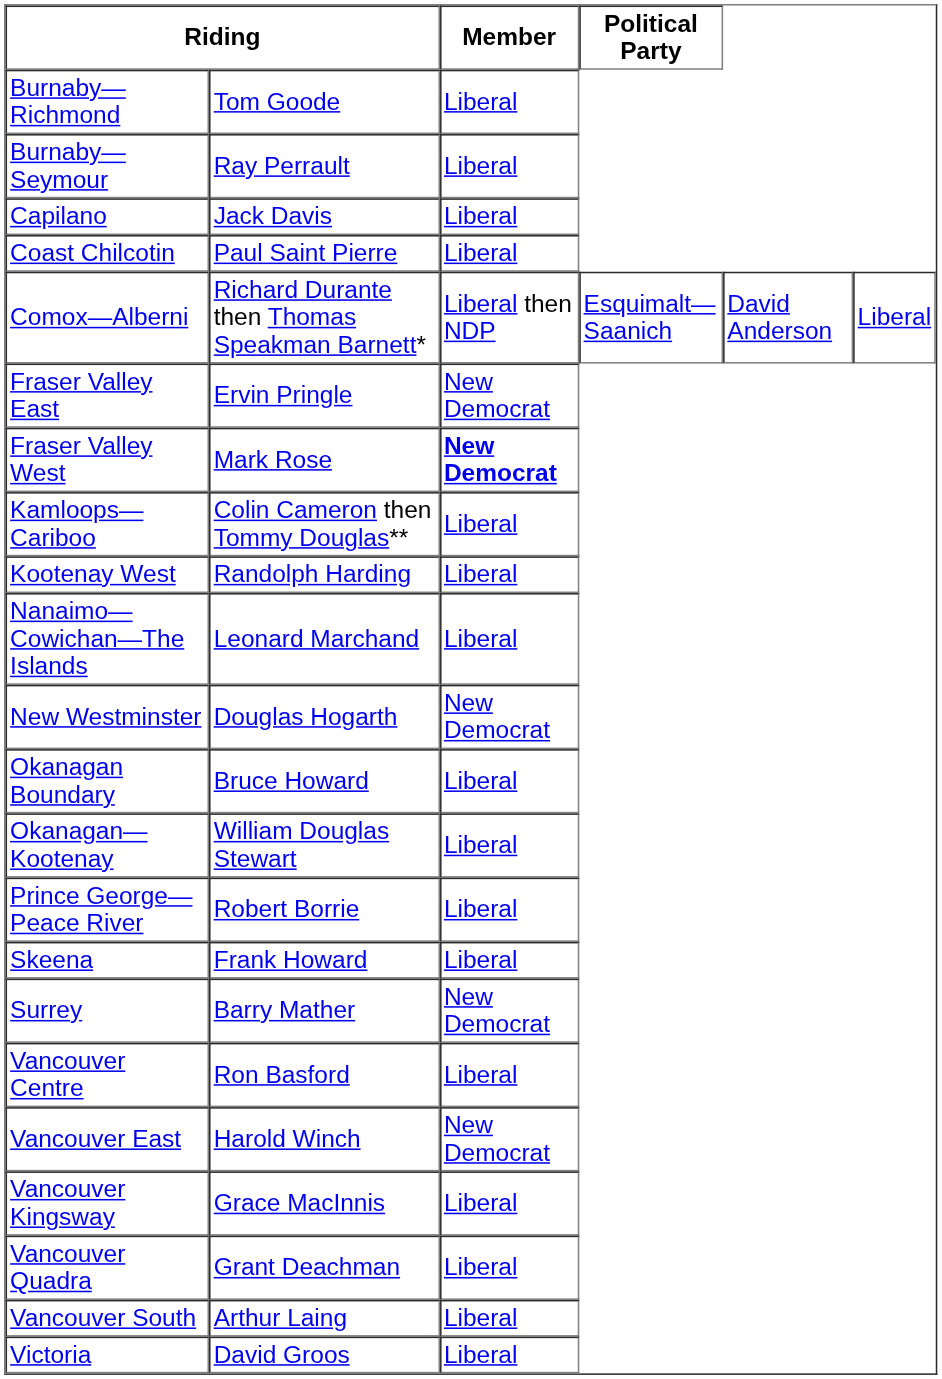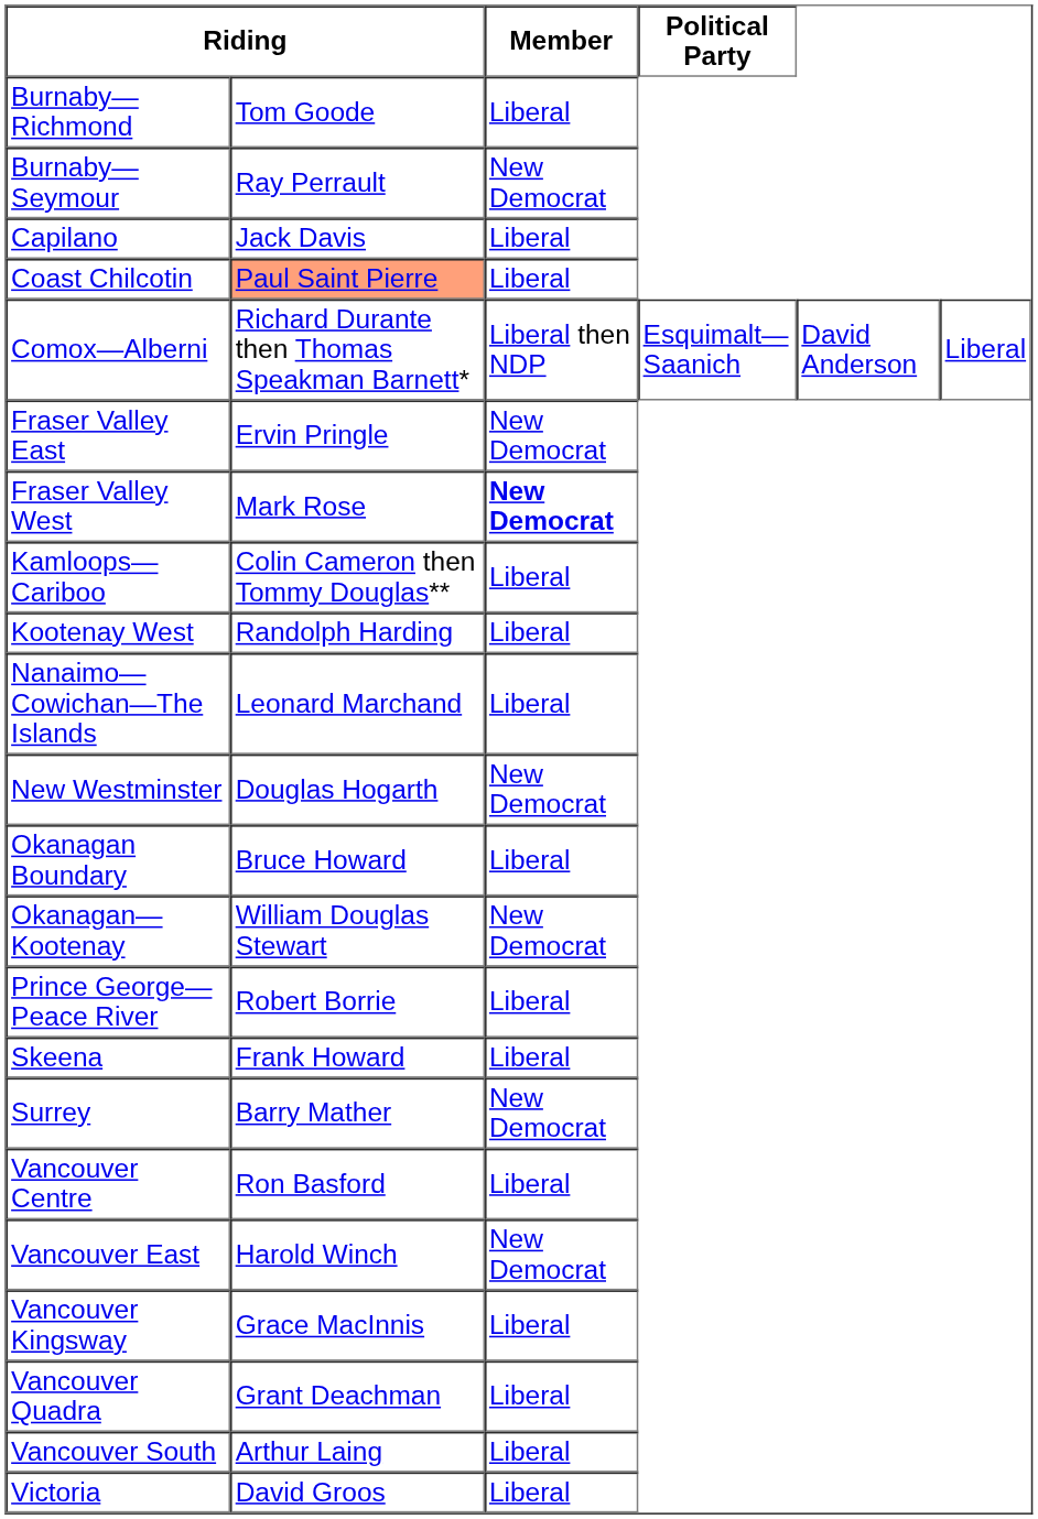Burnaby—Seymour | Member: Liberal -> New Democrat
Coast Chilcotin | column 2: no background -> lightsalmon background
Okanagan—Kootenay | Member: Liberal -> New Democrat
